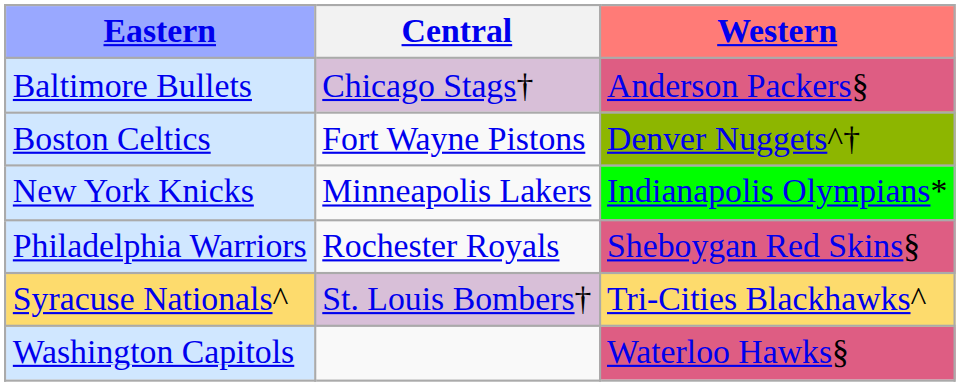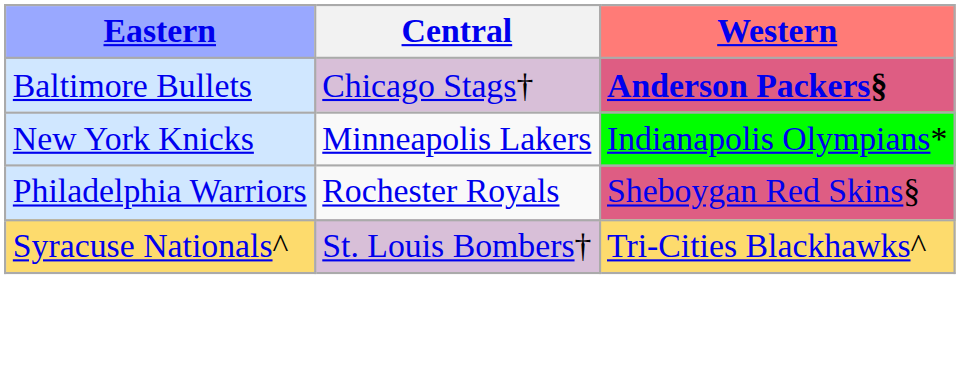Baltimore Bullets | Western: normal -> bold
- row: Boston Celtics | Fort Wayne Pistons | Denver Nuggets^†
- row: Washington Capitols | Waterloo Hawks§
